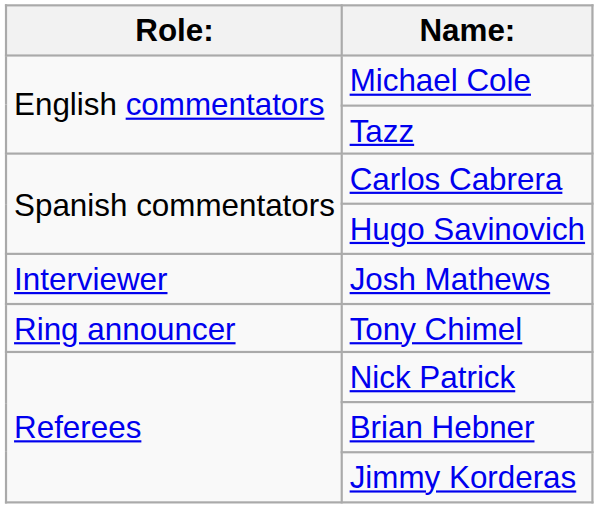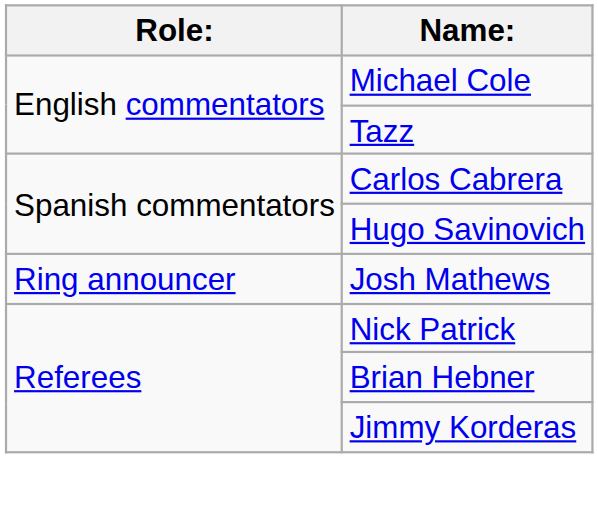Josh Mathews | Role:: Interviewer -> Ring announcer
- row: Ring announcer | Tony Chimel
